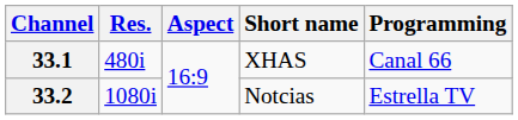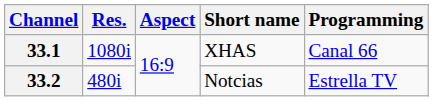33.1 | Res.: 480i -> 1080i
33.2 | Res.: 1080i -> 480i
